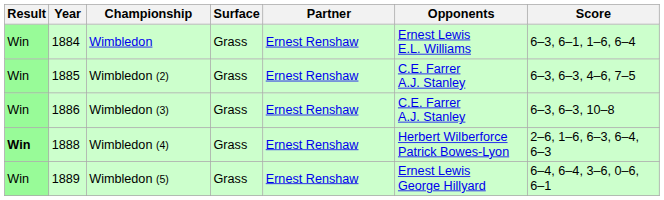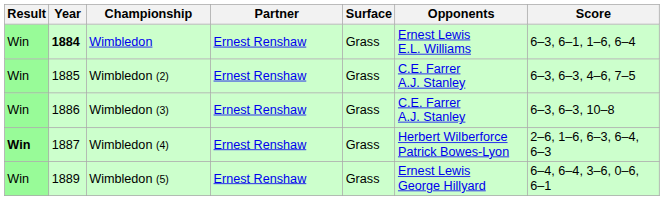columns swapped: Surface <-> Partner
Wimbledon | Year: normal -> bold
Wimbledon (4) | Year: 1888 -> 1887
